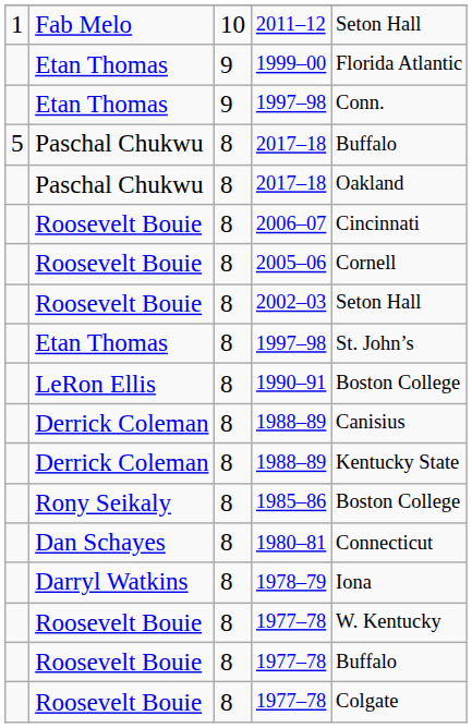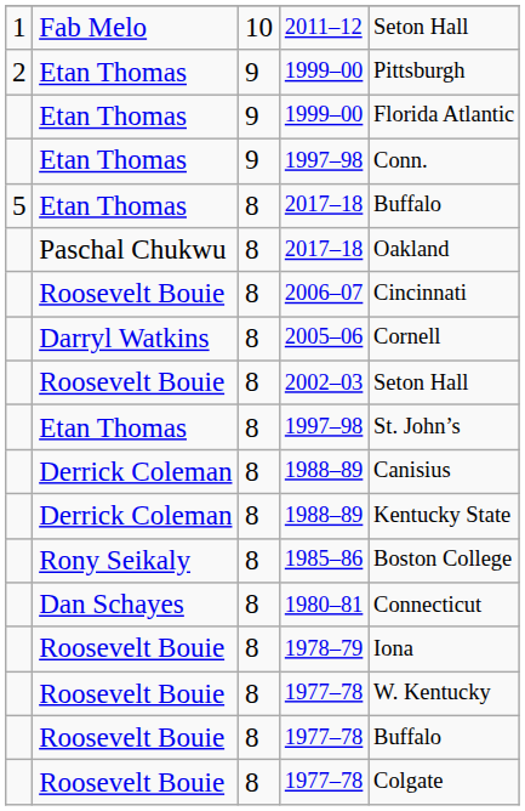+ row: 2 | Etan Thomas | 9 | 1999–00 | Pittsburgh
5 / 2017–18 | column 2: Paschal Chukwu -> Etan Thomas
2005–06 | column 2: Roosevelt Bouie -> Darryl Watkins
- row: LeRon Ellis | 8 | 1990–91 | Boston College
1978–79 | column 2: Darryl Watkins -> Roosevelt Bouie
